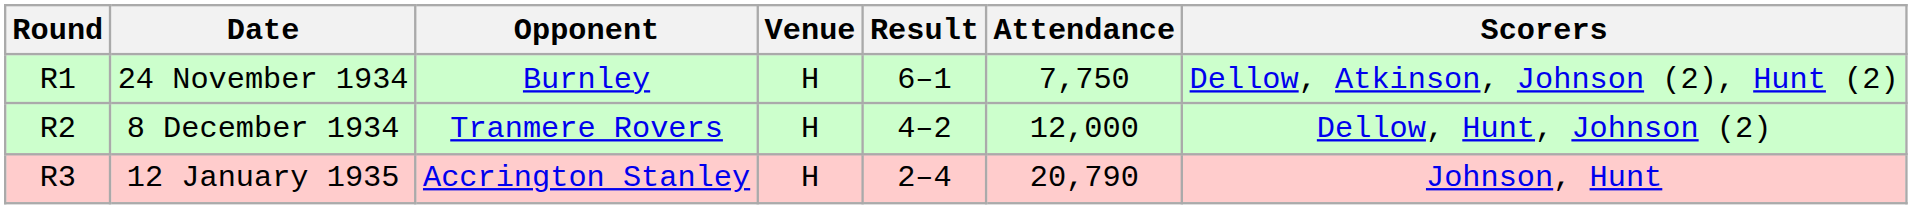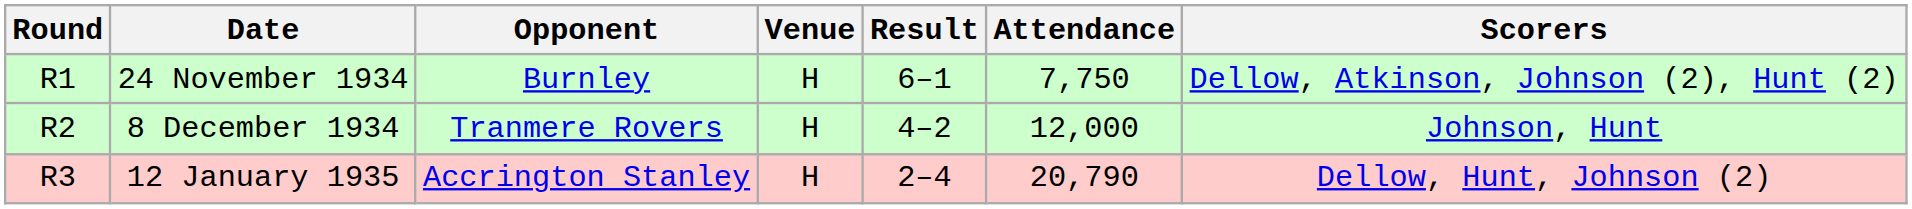8 December 1934 | Scorers: Dellow, Hunt, Johnson (2) -> Johnson, Hunt
12 January 1935 | Scorers: Johnson, Hunt -> Dellow, Hunt, Johnson (2)
